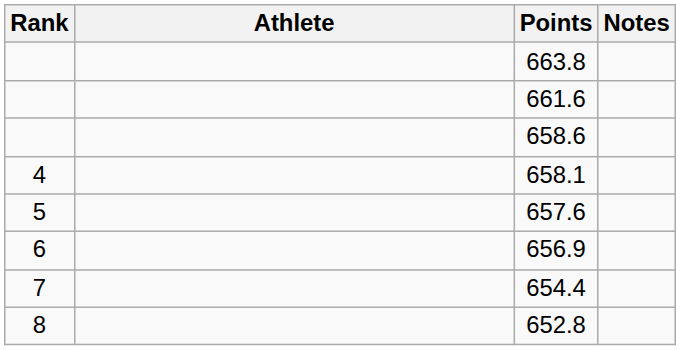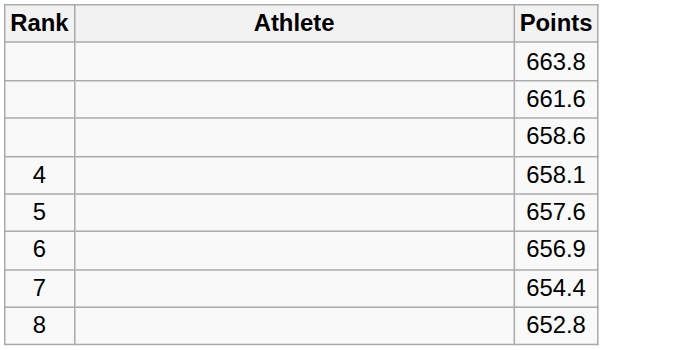- column: Notes
